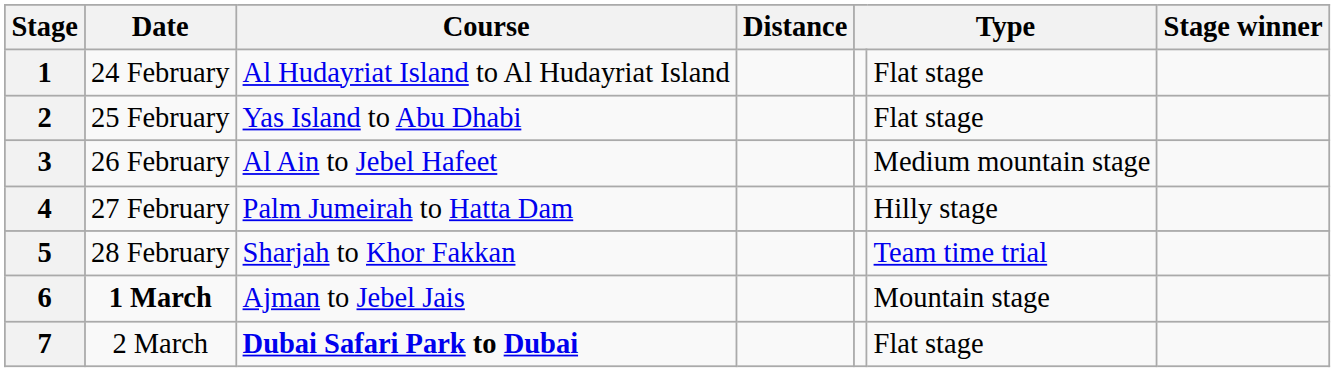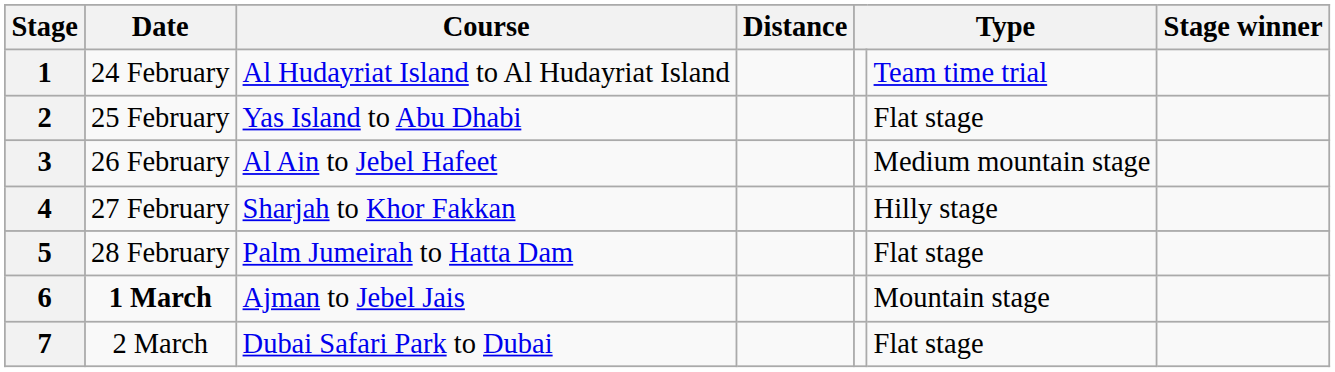1 | column 6: Flat stage -> Team time trial
4 | Course: Palm Jumeirah to Hatta Dam -> Sharjah to Khor Fakkan
5 | Course: Sharjah to Khor Fakkan -> Palm Jumeirah to Hatta Dam
5 | column 6: Team time trial -> Flat stage
7 | Course: bold -> normal
